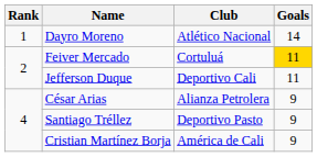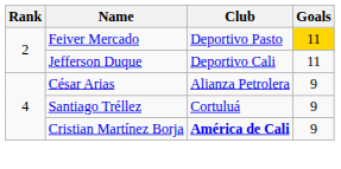- row: 1 | Dayro Moreno | Atlético Nacional | 14
Feiver Mercado | Club: Cortuluá -> Deportivo Pasto
Santiago Tréllez | Club: Deportivo Pasto -> Cortuluá
Cristian Martínez Borja | Club: normal -> bold
